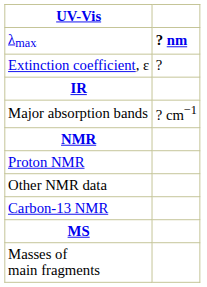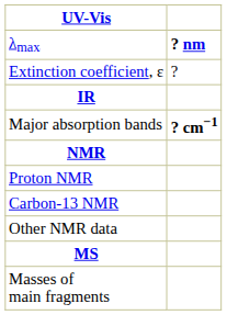Major absorption bands | column 2: normal -> bold
rows swapped: Carbon-13 NMR <-> Other NMR data
